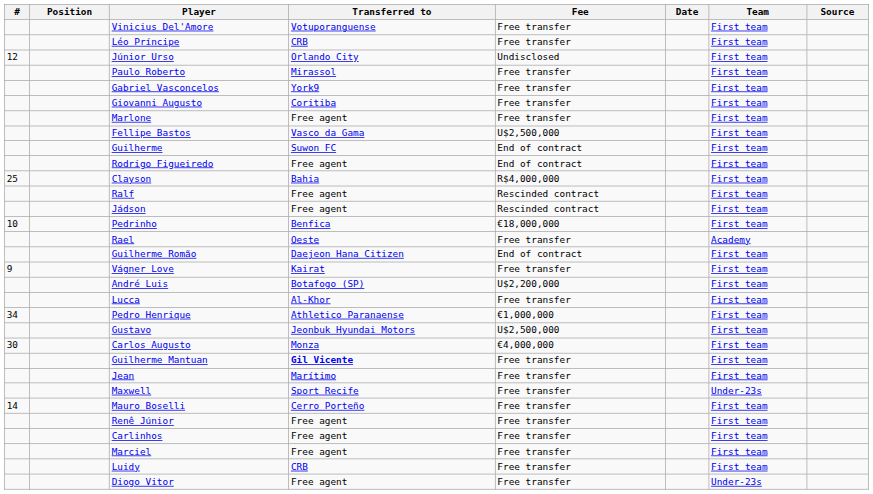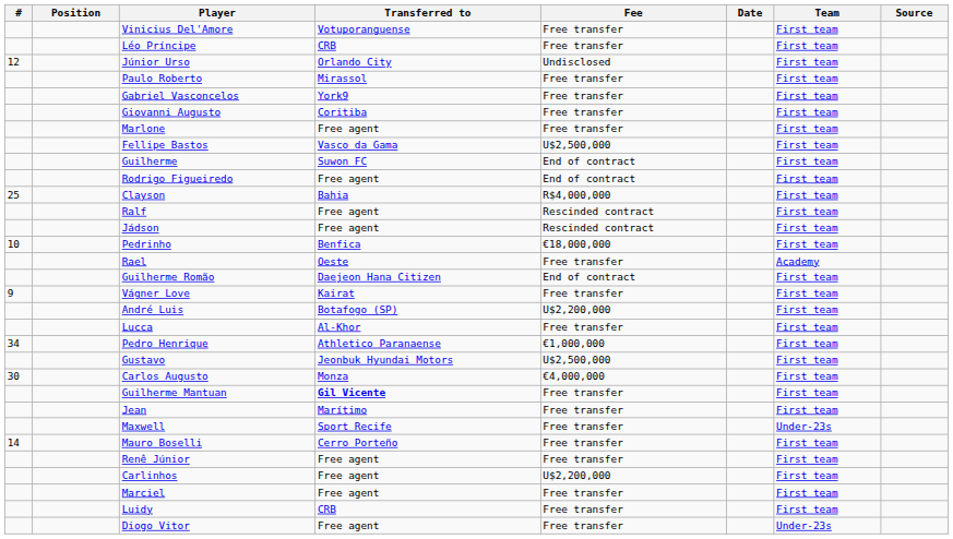Carlinhos | Fee: Free transfer -> U$2,200,000
